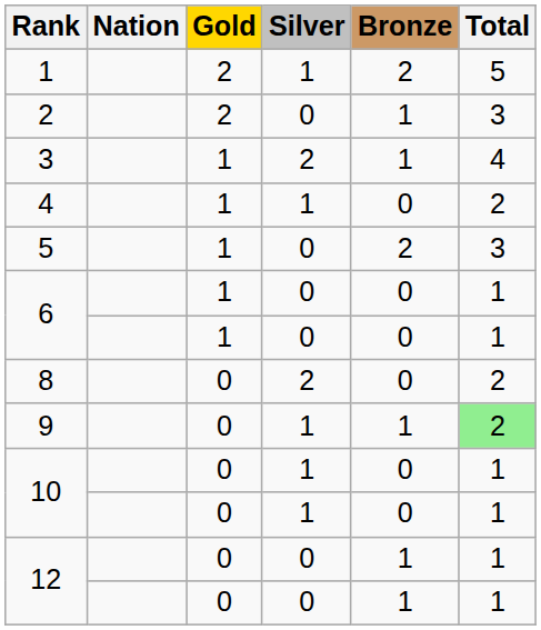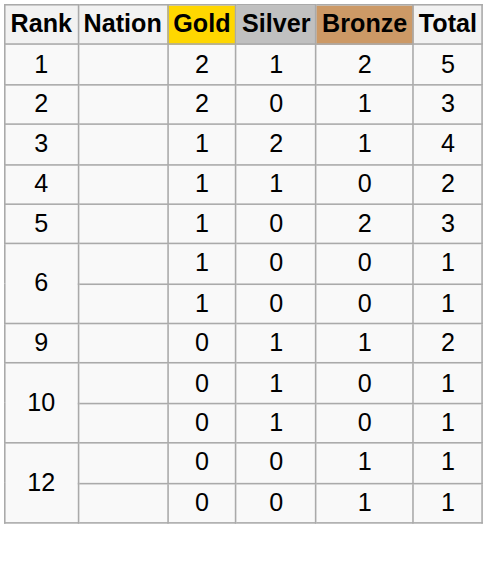- row: 8 | 0 | 2 | 0 | 2
9 | Total: lightgreen background -> no background
